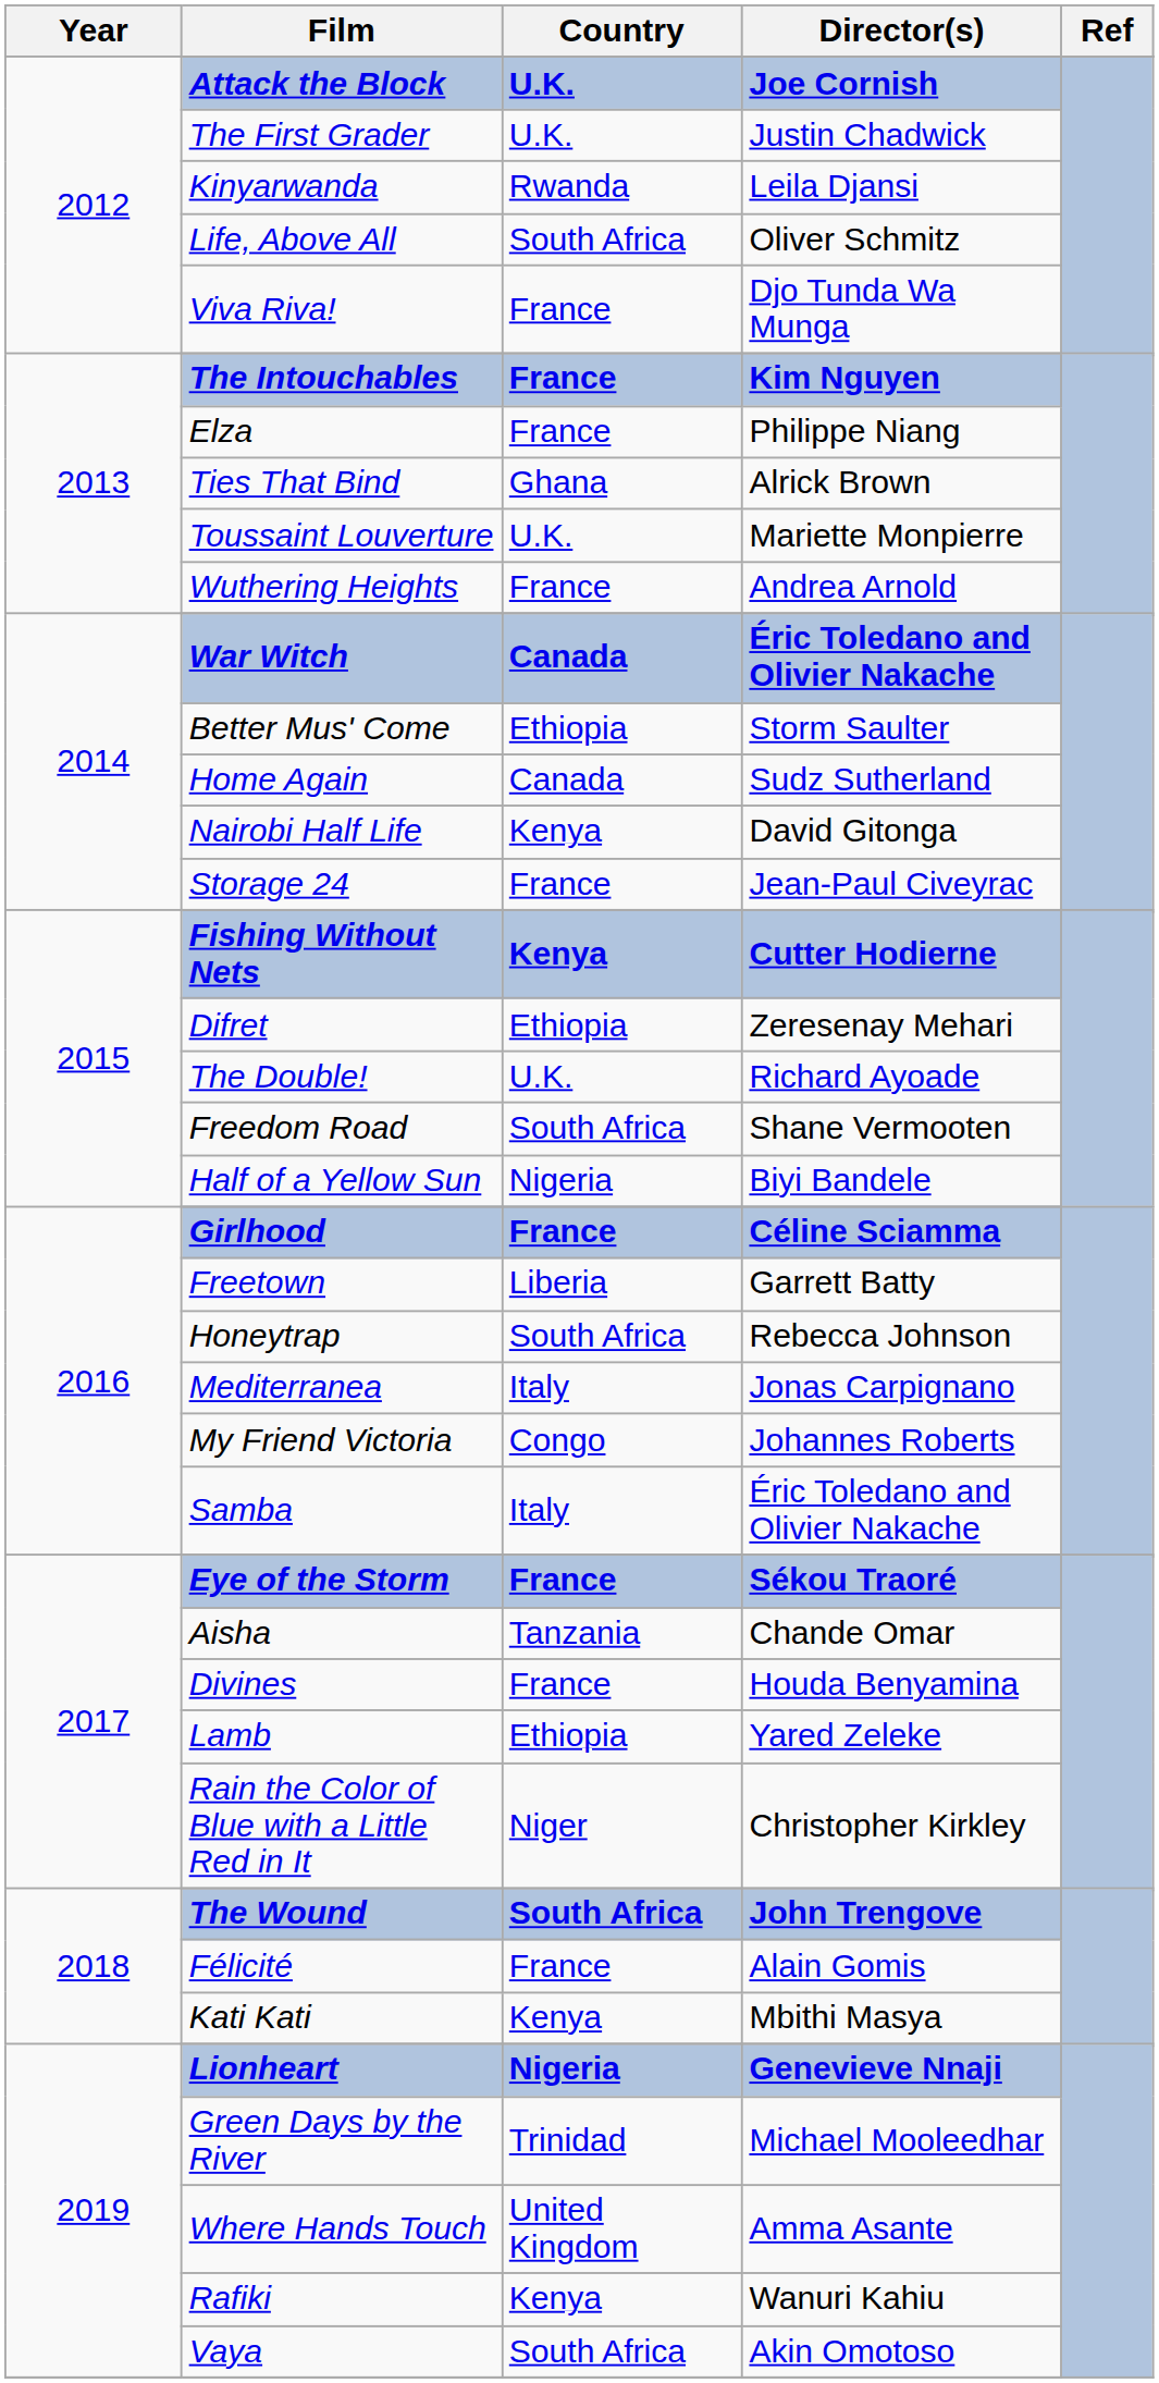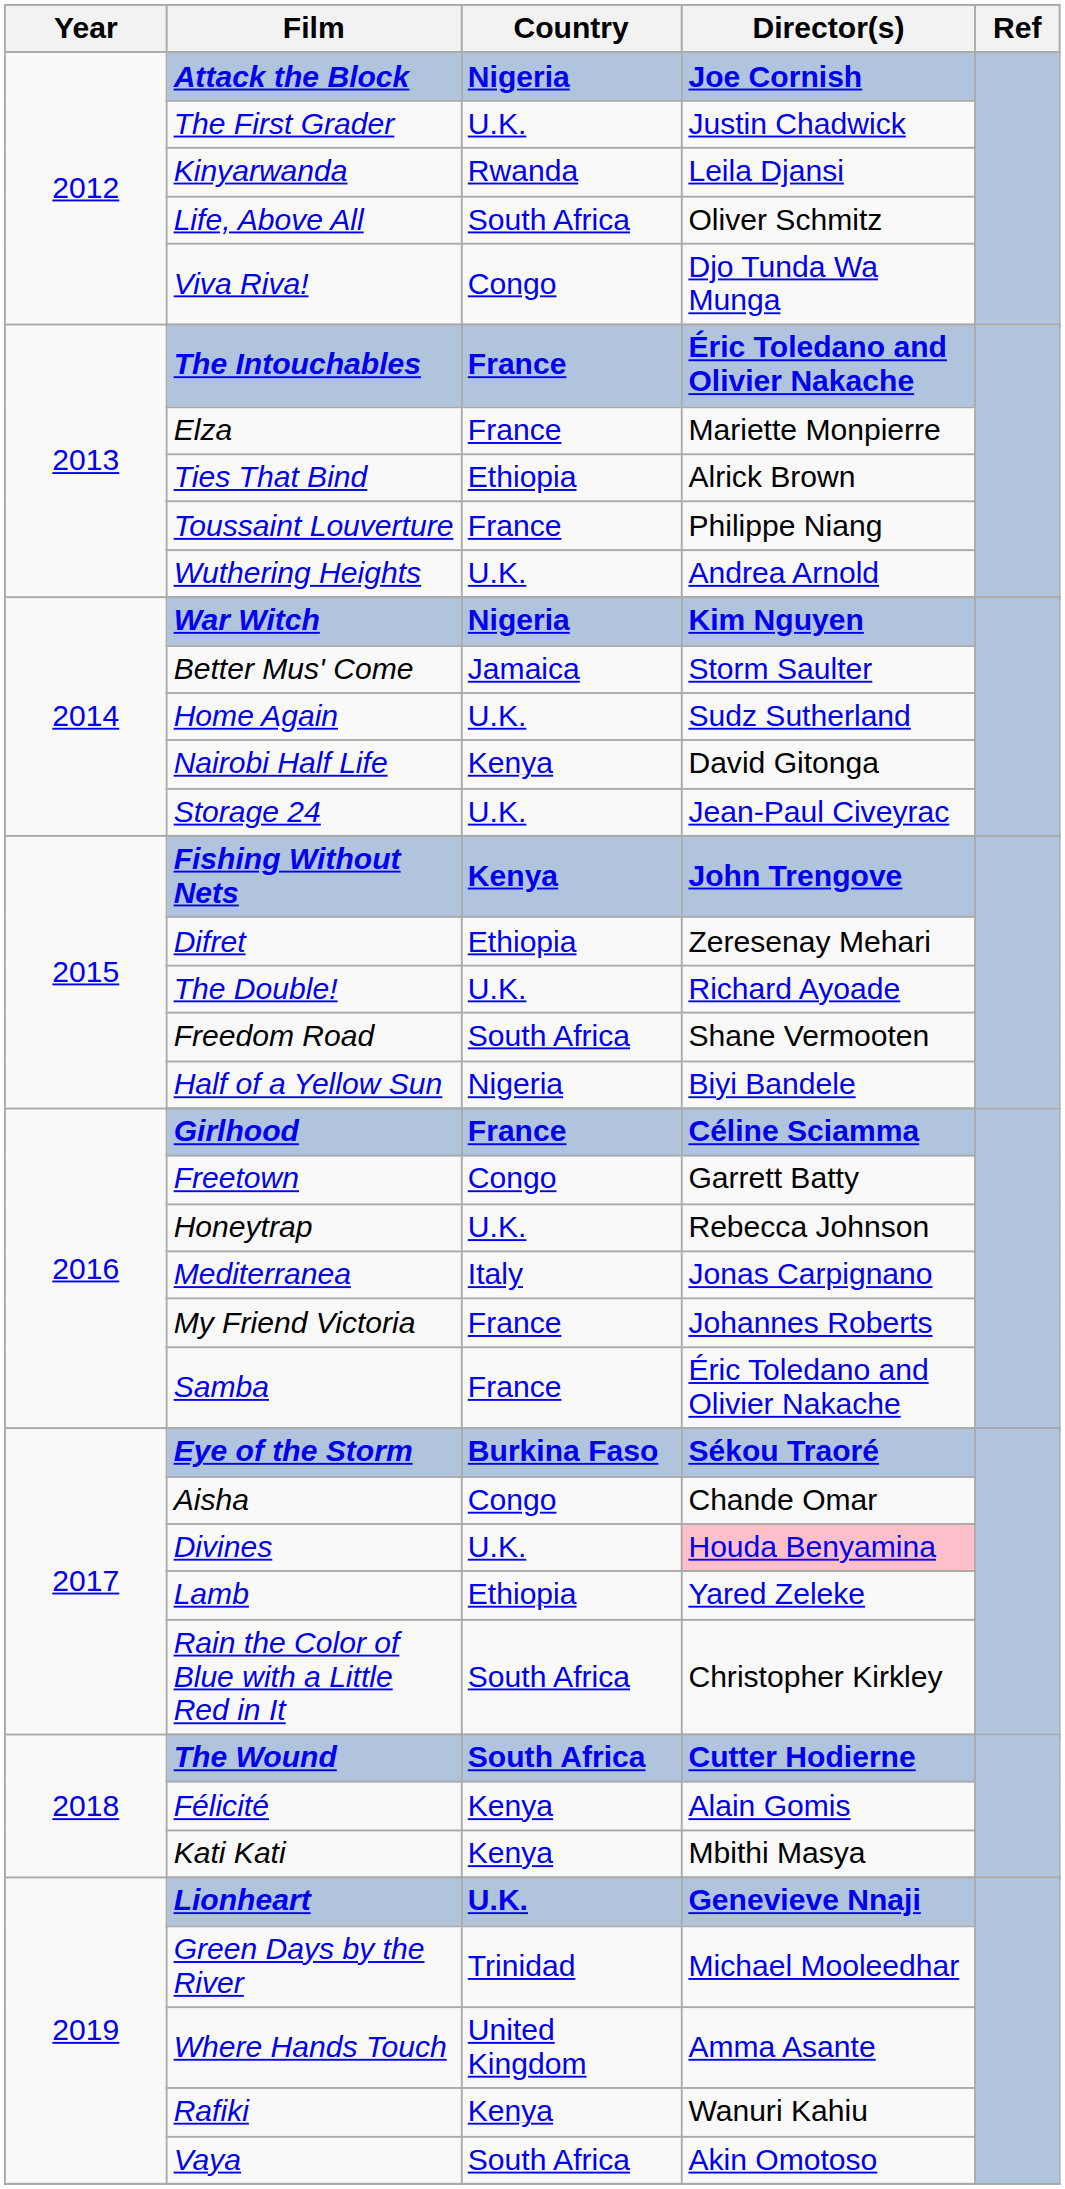Attack the Block | Country: U.K. -> Nigeria
Viva Riva! | Country: France -> Congo
The Intouchables | Director(s): Kim Nguyen -> Éric Toledano and Olivier Nakache
Elza | Director(s): Philippe Niang -> Mariette Monpierre
Ties That Bind | Country: Ghana -> Ethiopia
Toussaint Louverture | Country: U.K. -> France
Toussaint Louverture | Director(s): Mariette Monpierre -> Philippe Niang
Wuthering Heights | Country: France -> U.K.
War Witch | Country: Canada -> Nigeria
War Witch | Director(s): Éric Toledano and Olivier Nakache -> Kim Nguyen
Better Mus' Come | Country: Ethiopia -> Jamaica
Home Again | Country: Canada -> U.K.
Storage 24 | Country: France -> U.K.
Fishing Without Nets | Director(s): Cutter Hodierne -> John Trengove
Freetown | Country: Liberia -> Congo
Honeytrap | Country: South Africa -> U.K.
My Friend Victoria | Country: Congo -> France
Samba | Country: Italy -> France
Eye of the Storm | Country: France -> Burkina Faso
Aisha | Country: Tanzania -> Congo
Divines | Country: France -> U.K.
Divines | Director(s): no background -> pink background
Rain the Color of Blue with a Little Red in It | Country: Niger -> South Africa
The Wound | Director(s): John Trengove -> Cutter Hodierne
Félicité | Country: France -> Kenya
Lionheart | Country: Nigeria -> U.K.
